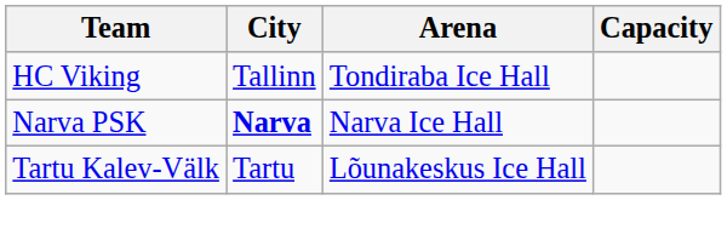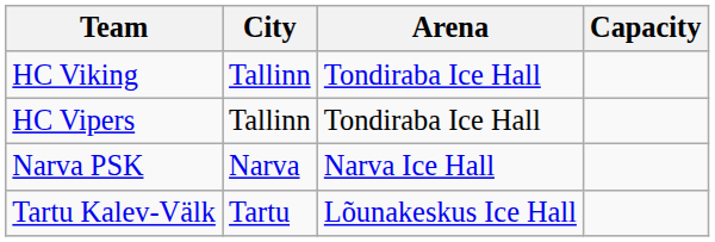+ row: HC Vipers | Tallinn | Tondiraba Ice Hall
Narva PSK | City: bold -> normal
